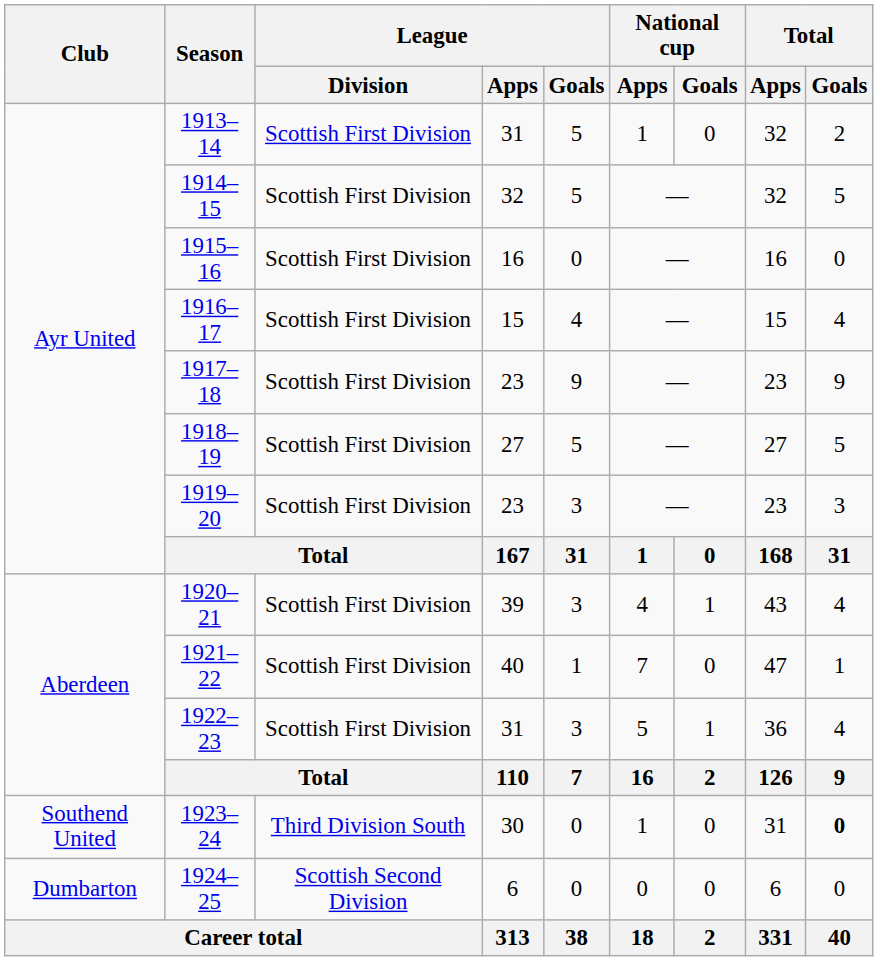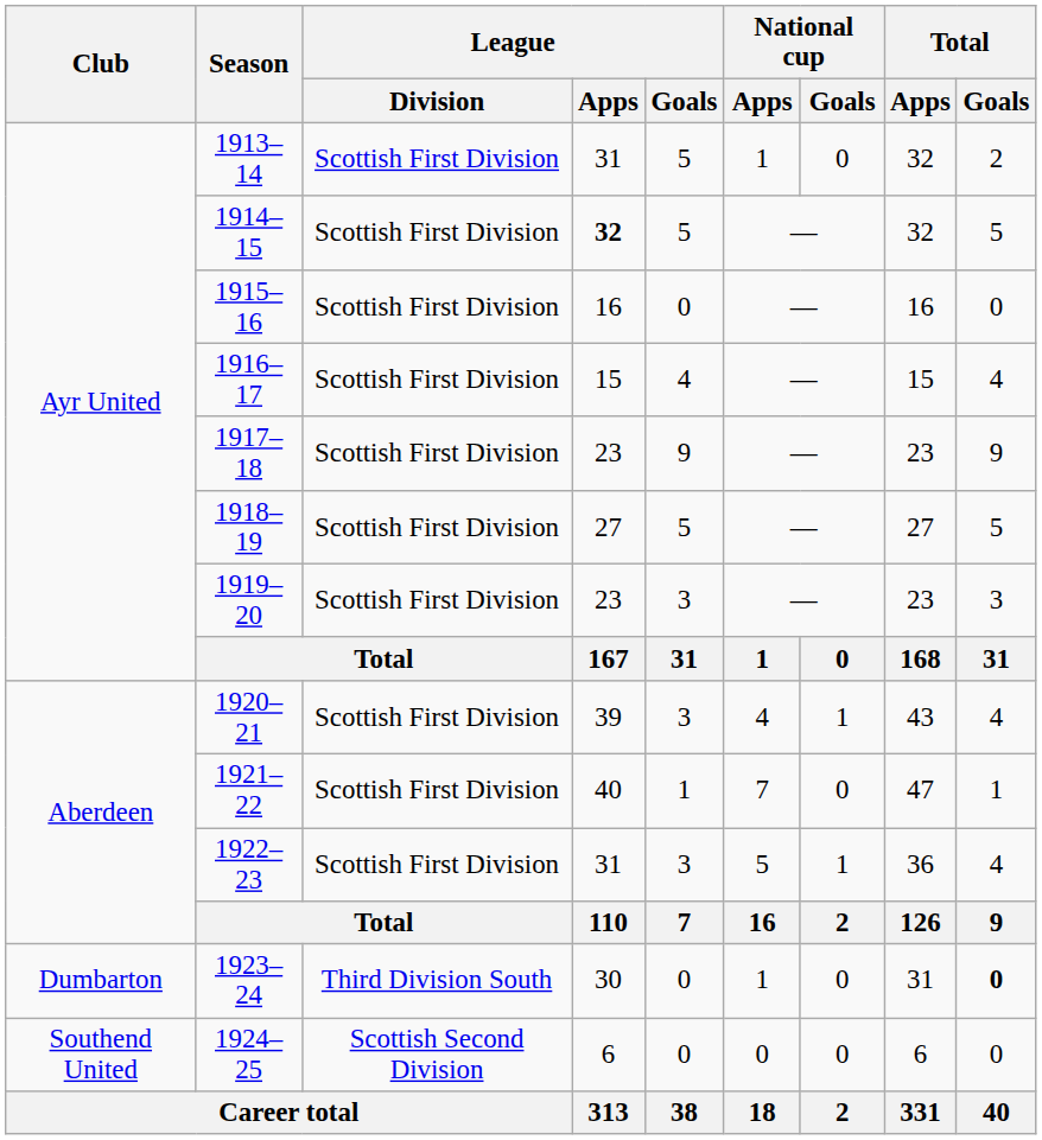1914–15 | League / Apps: normal -> bold
1923–24 | Club: Southend United -> Dumbarton
1924–25 | Club: Dumbarton -> Southend United
